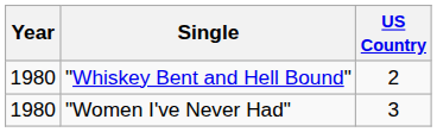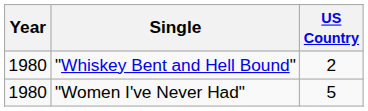"Women I've Never Had" | US Country: 3 -> 5
